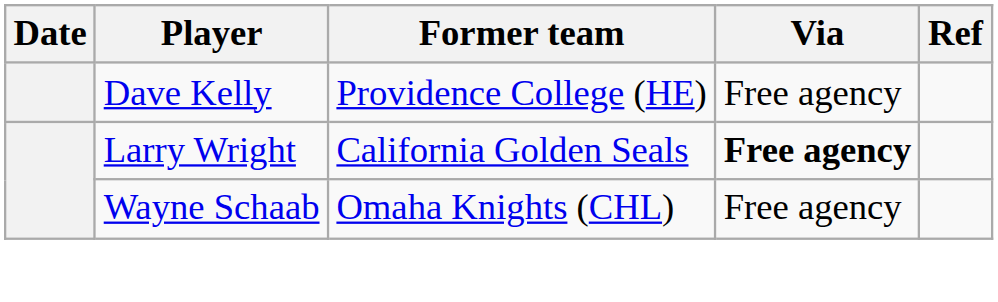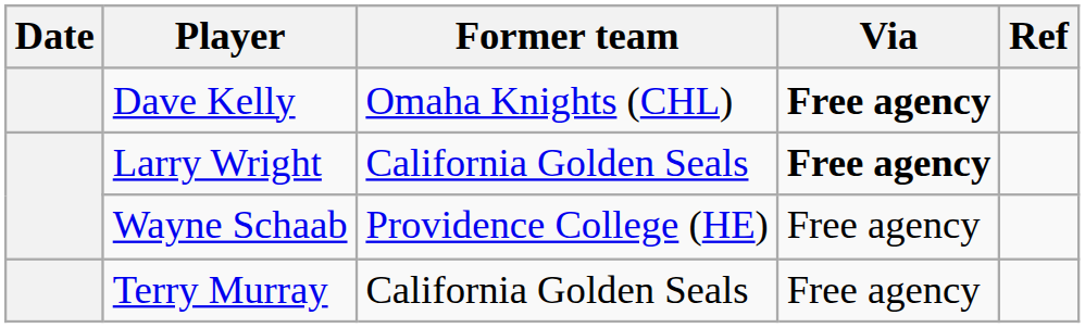Dave Kelly | Former team: Providence College (HE) -> Omaha Knights (CHL)
Dave Kelly | Via: normal -> bold
Wayne Schaab | Former team: Omaha Knights (CHL) -> Providence College (HE)
+ row: Terry Murray | California Golden Seals | Free agency
